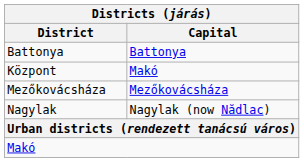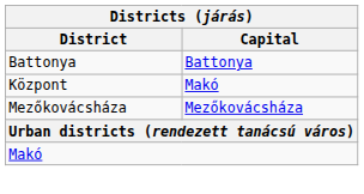- row: Nagylak | Nagylak (now Nădlac)
